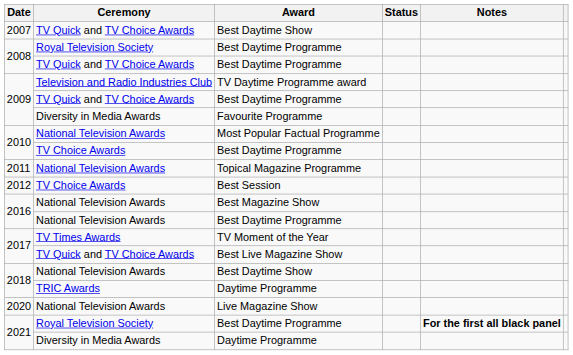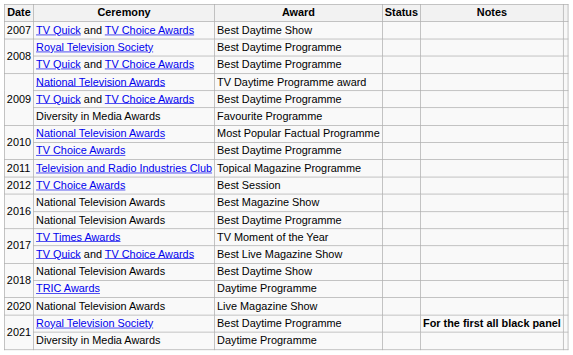TV Daytime Programme award | Ceremony: Television and Radio Industries Club -> National Television Awards
Topical Magazine Programme | Ceremony: National Television Awards -> Television and Radio Industries Club
